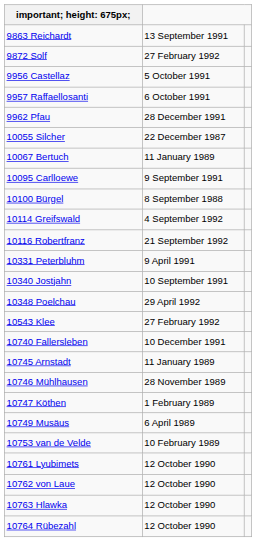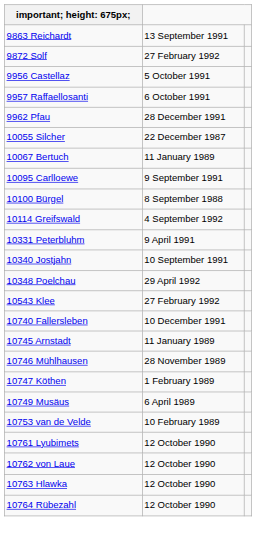- row: 10116 Robertfranz | 21 September 1992
